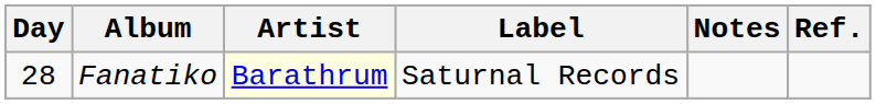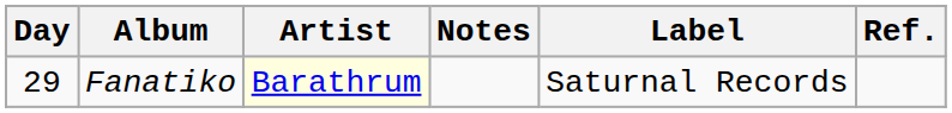columns swapped: Label <-> Notes
Fanatiko | Day: 28 -> 29
